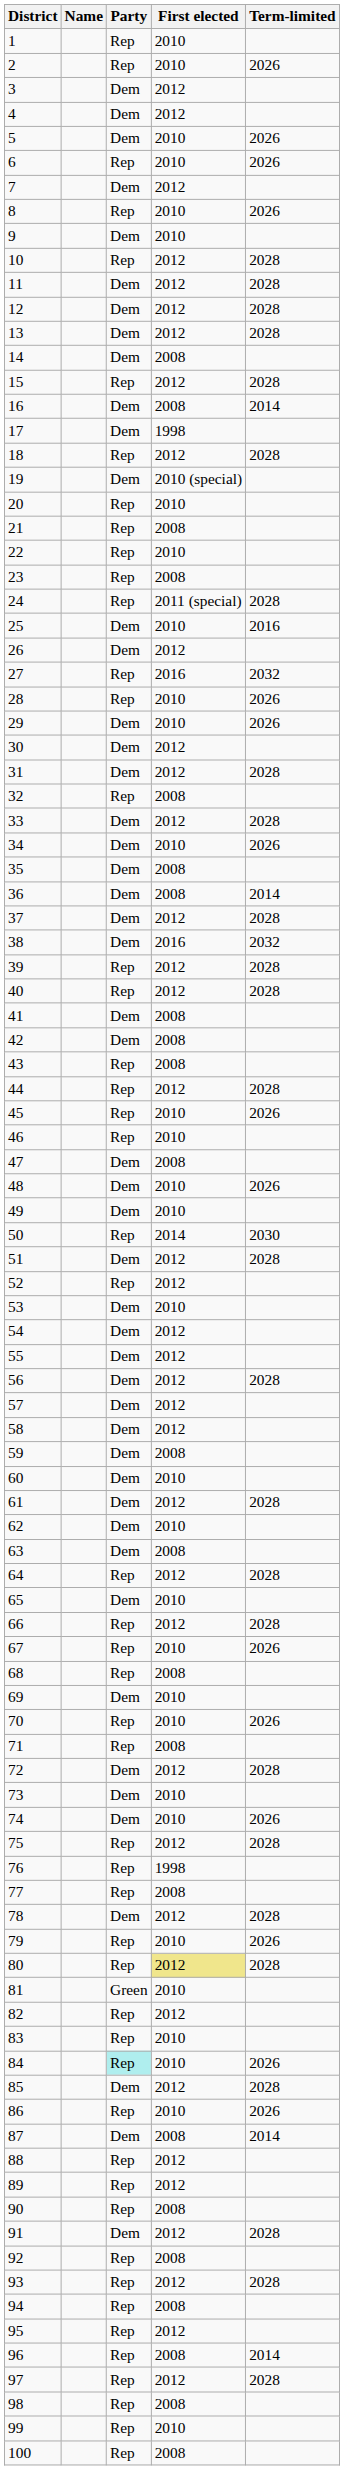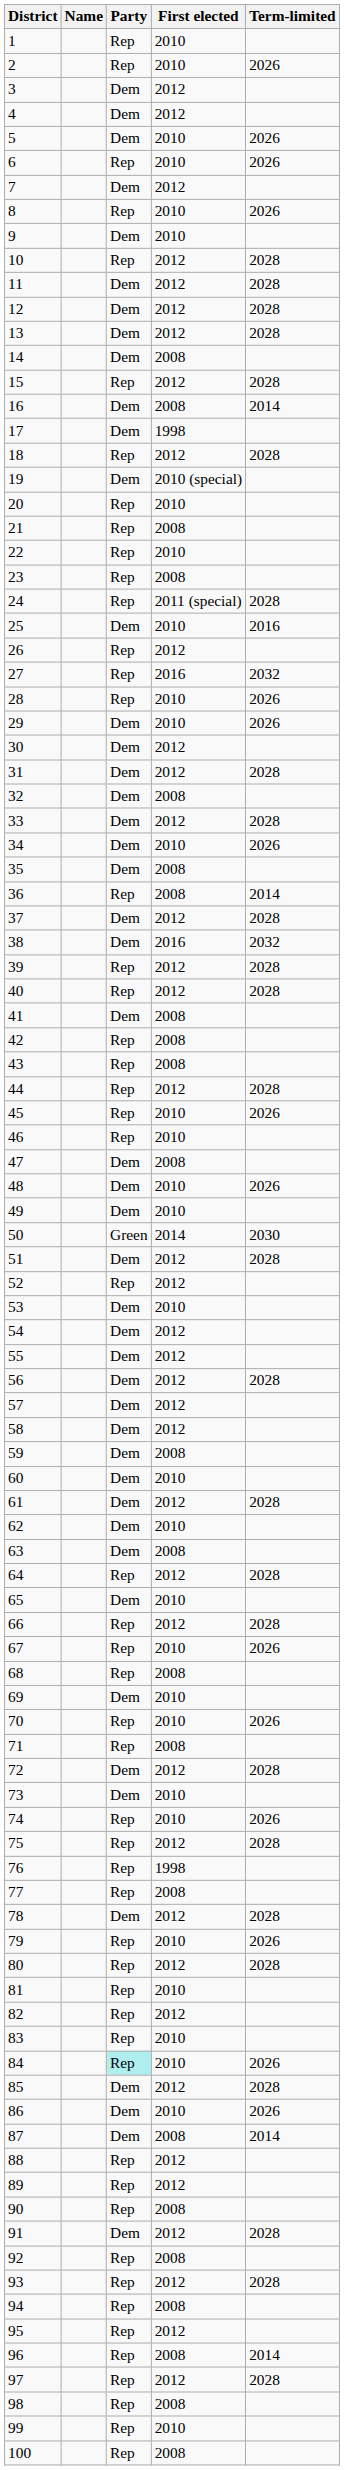26 | Party: Dem -> Rep
32 | Party: Rep -> Dem
36 | Party: Dem -> Rep
42 | Party: Dem -> Rep
50 | Party: Rep -> Green
74 | Party: Dem -> Rep
80 | First elected: khaki background -> no background
81 | Party: Green -> Rep
86 | Party: Rep -> Dem
